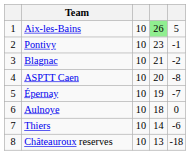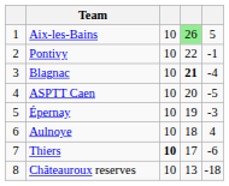Pontivy | column 4: 23 -> 22
Blagnac | column 4: normal -> bold
Blagnac | column 5: -2 -> -4
ASPTT Caen | column 5: -8 -> -5
Épernay | column 5: -7 -> -3
Aulnoye | column 5: 0 -> 4
Thiers | column 3: normal -> bold
Thiers | column 4: 14 -> 17
